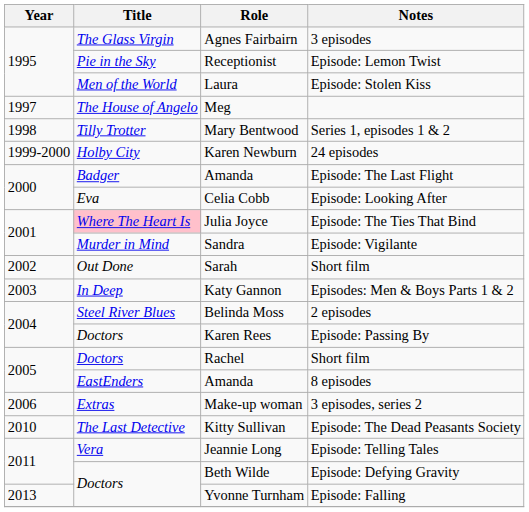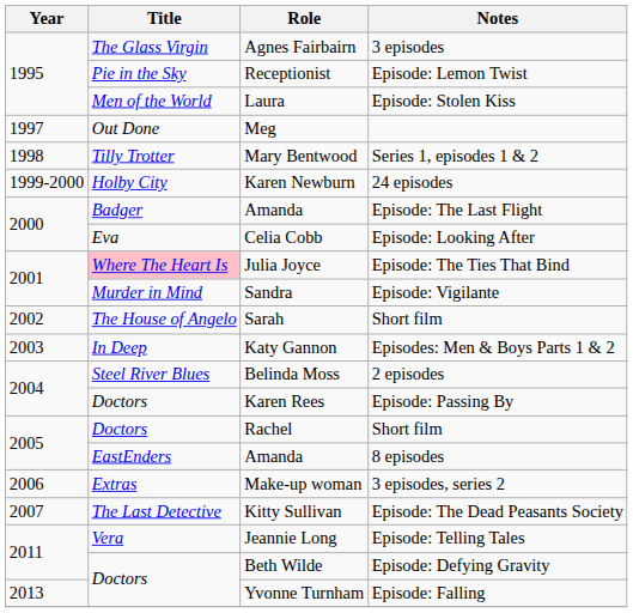Meg | Title: The House of Angelo -> Out Done
Sarah | Title: Out Done -> The House of Angelo
Kitty Sullivan | Year: 2010 -> 2007
